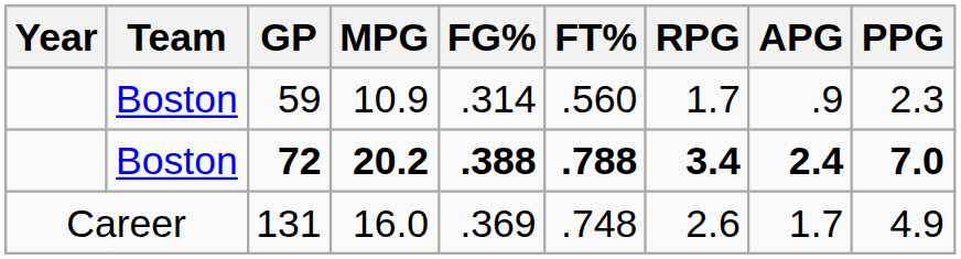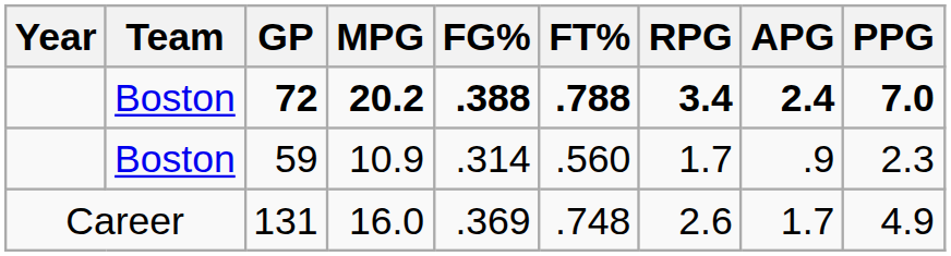rows swapped: 59 <-> 72
